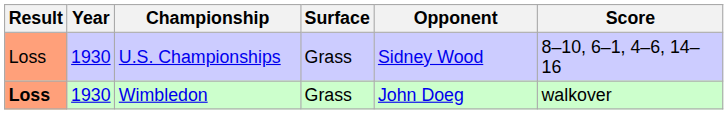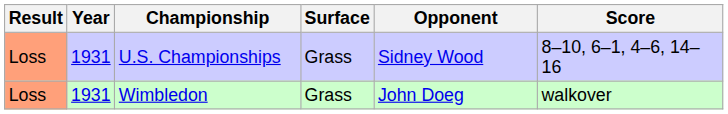U.S. Championships | Year: 1930 -> 1931
Wimbledon | Result: bold -> normal
Wimbledon | Year: 1930 -> 1931
